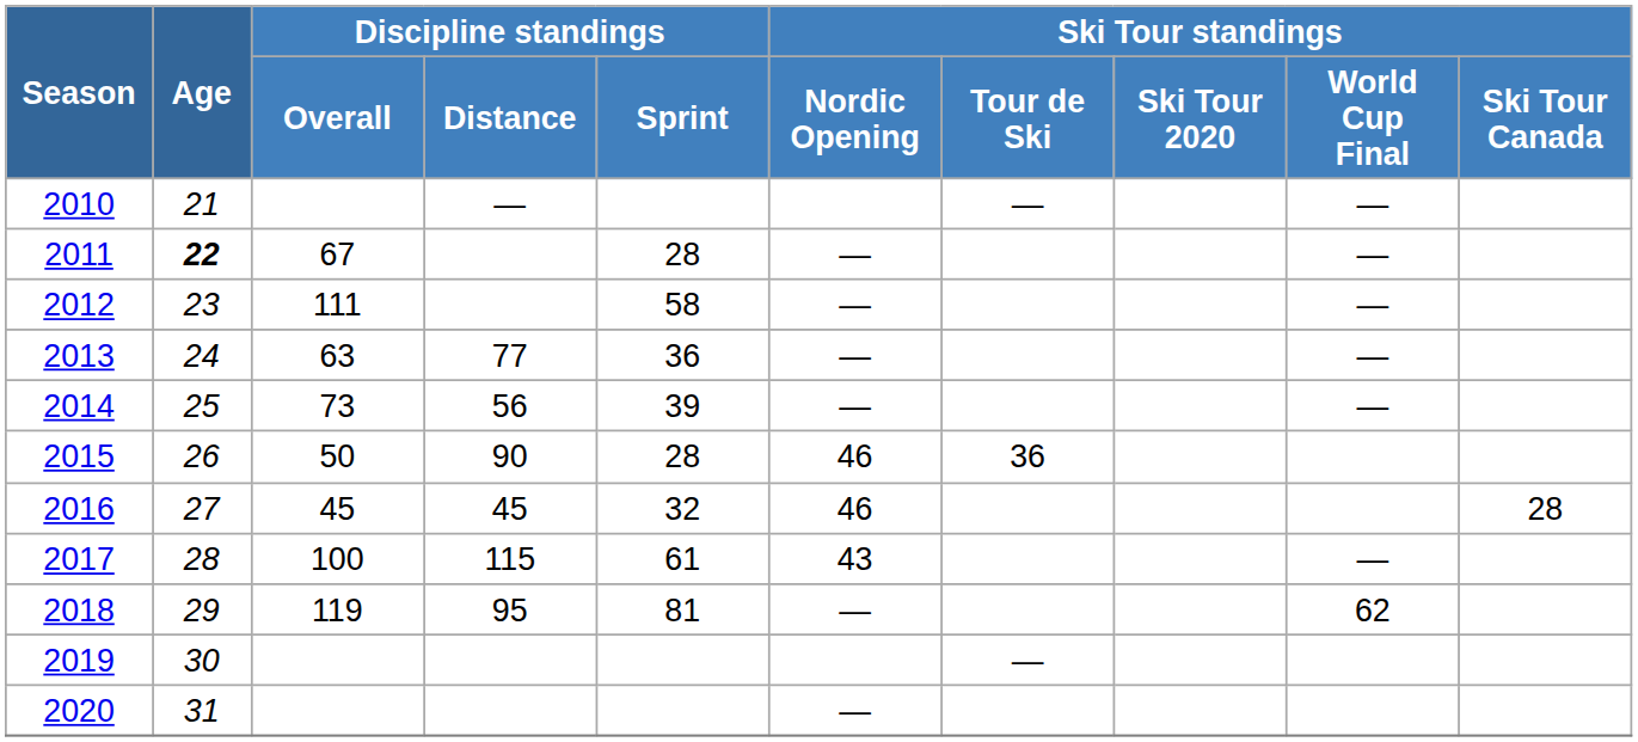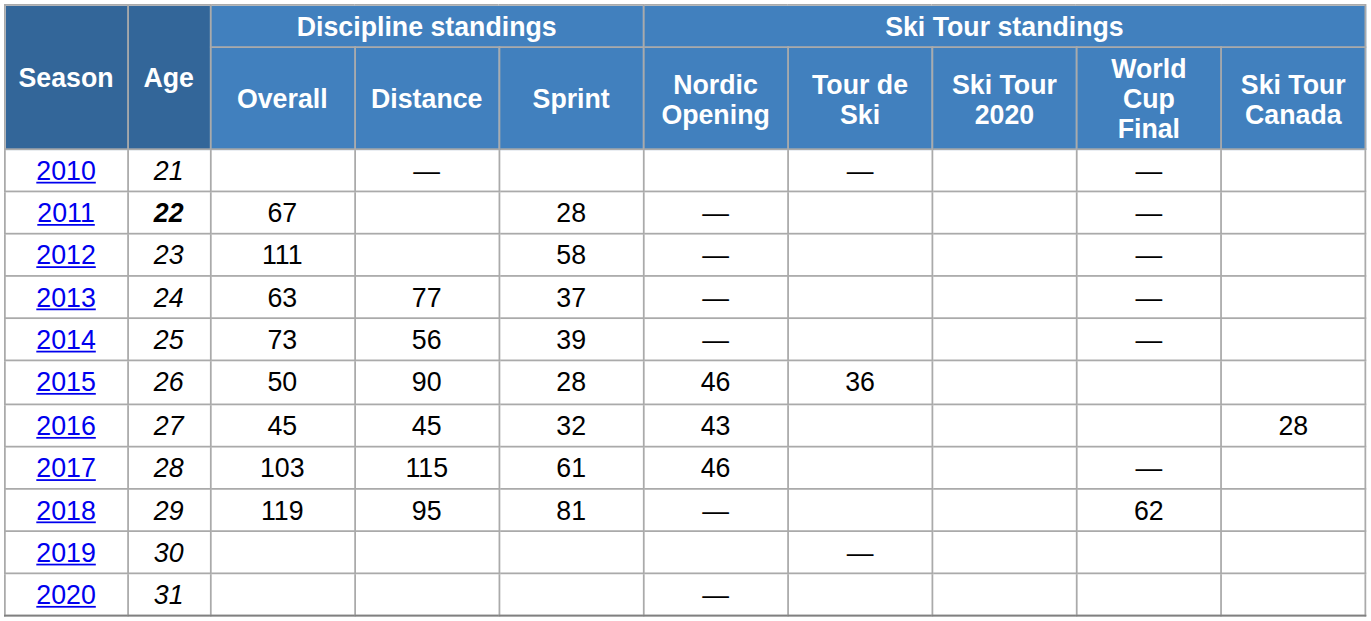2013 | Discipline standings / Sprint: 36 -> 37
2016 | Ski Tour standings / Nordic Opening: 46 -> 43
2017 | Discipline standings / Overall: 100 -> 103
2017 | Ski Tour standings / Nordic Opening: 43 -> 46
